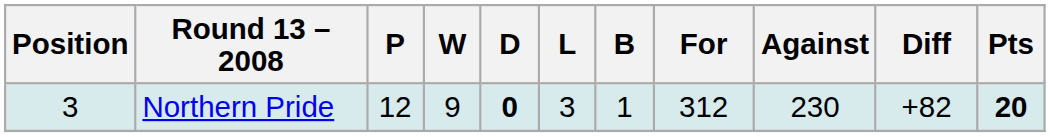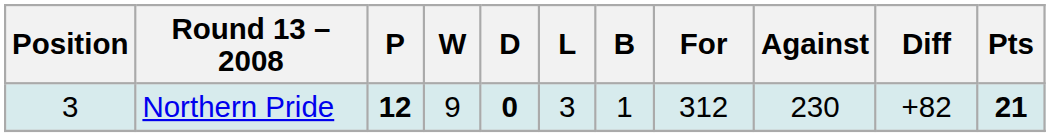Northern Pride | P: normal -> bold
Northern Pride | Pts: 20 -> 21
